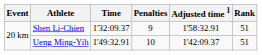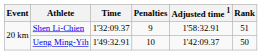Ueng Ming-Yih | Rank: 51 -> 50
